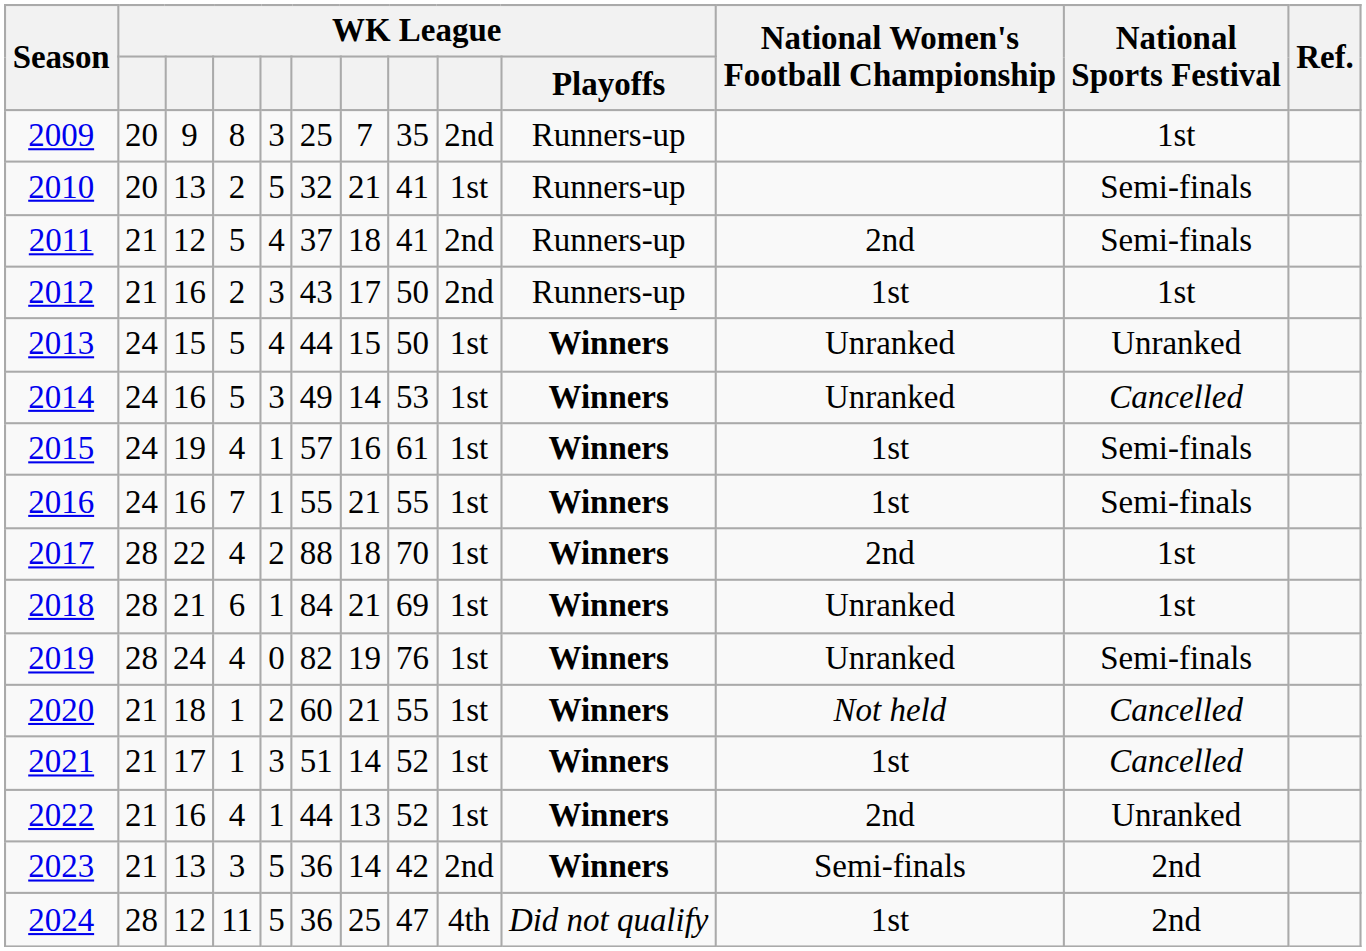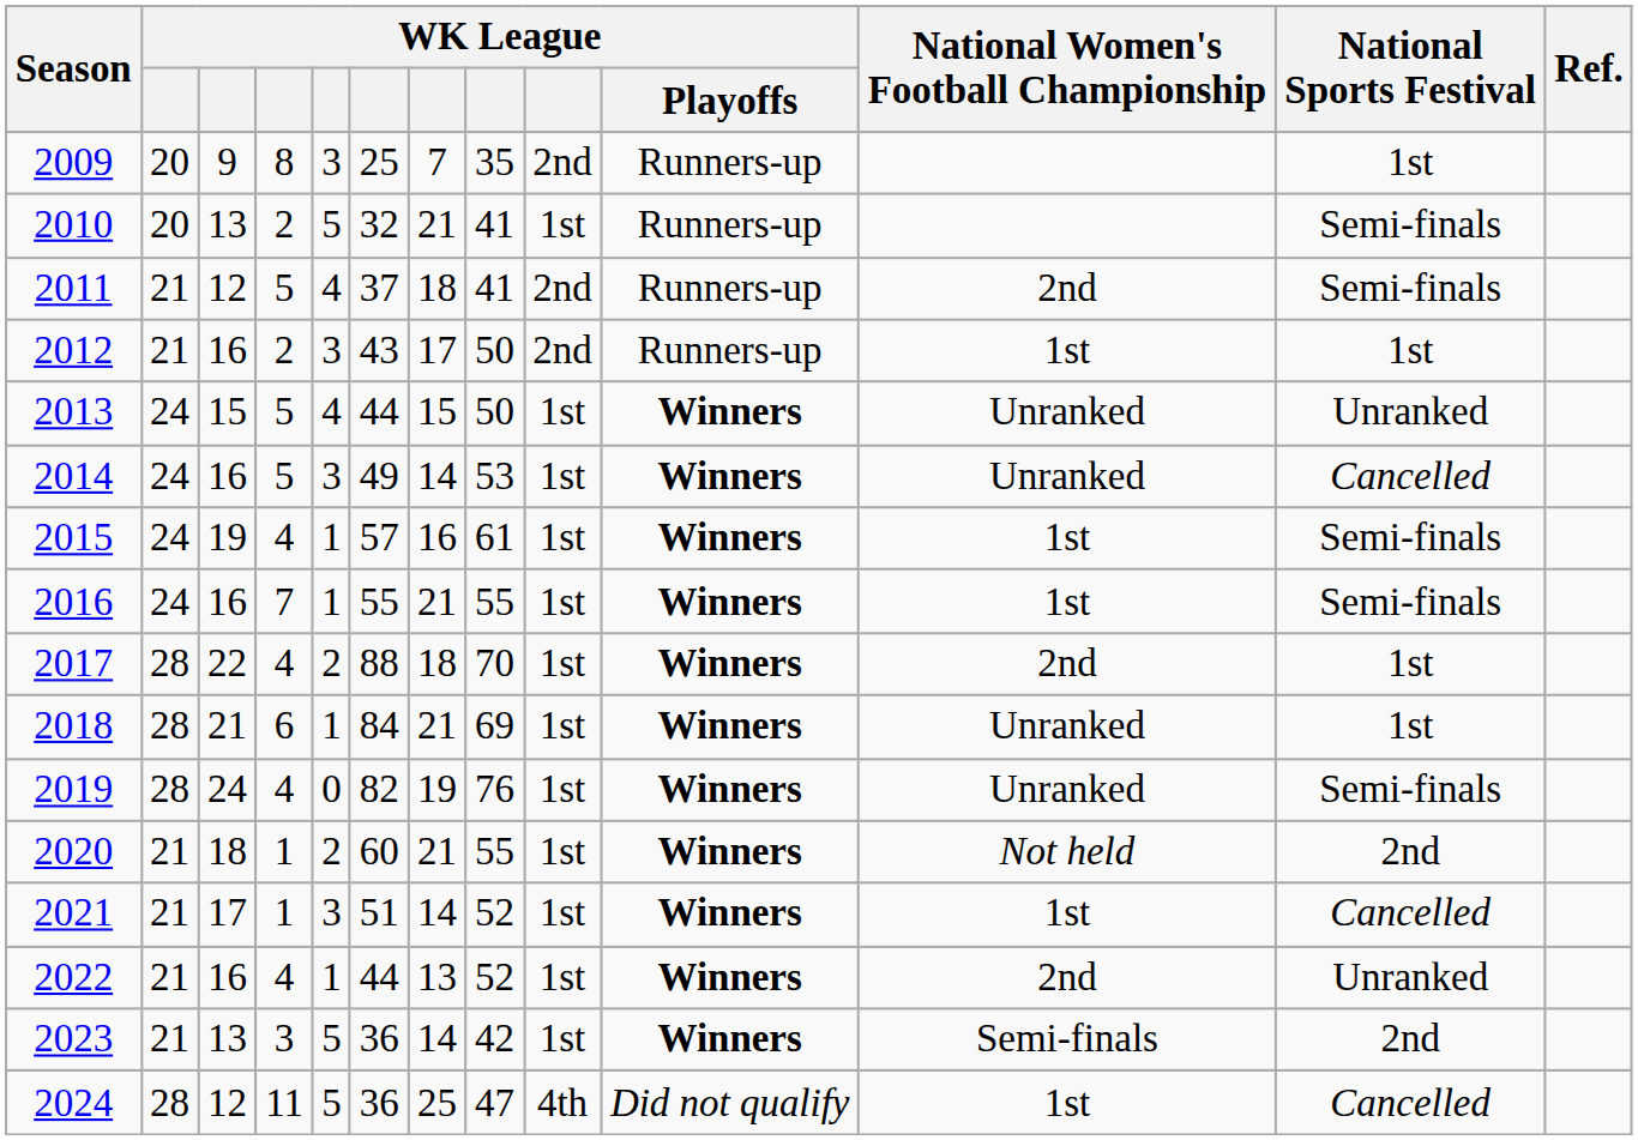2020 | National Sports Festival: Cancelled -> 2nd
2023 | column 9: 2nd -> 1st
2024 | National Sports Festival: 2nd -> Cancelled
